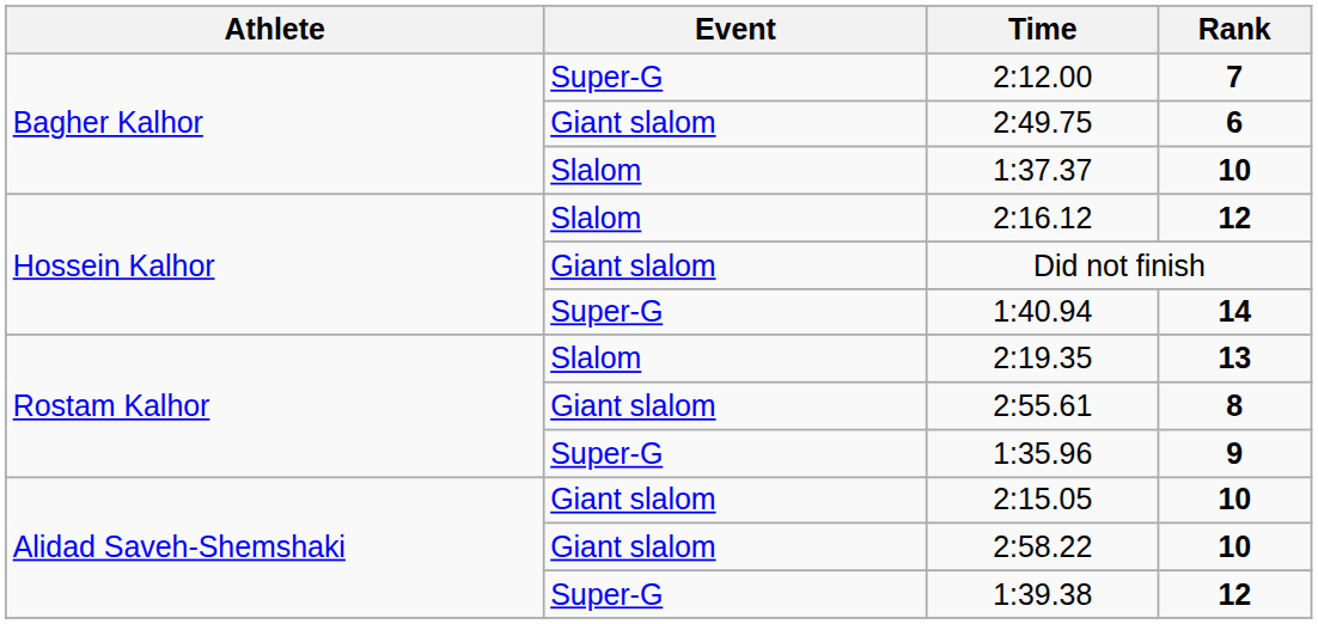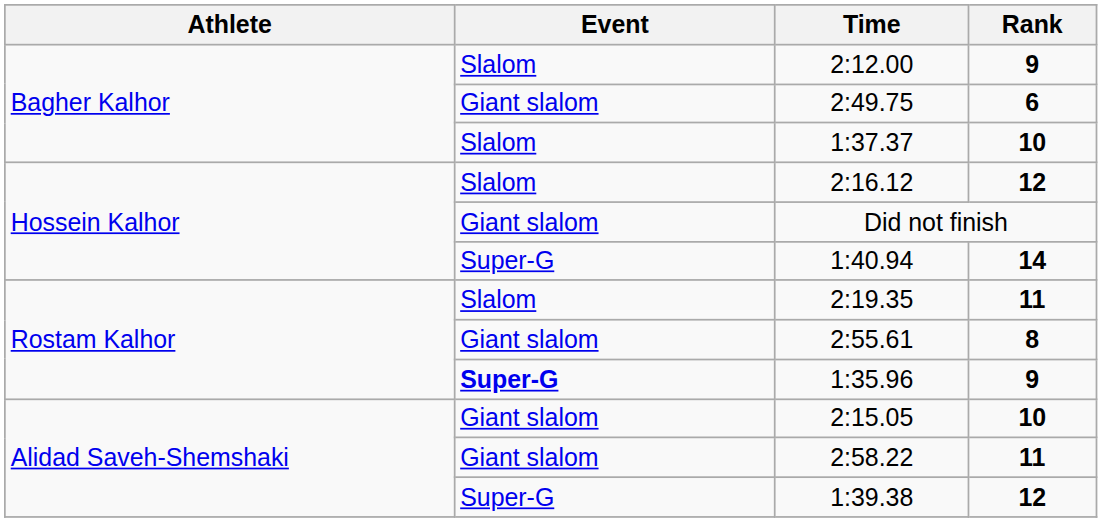2:12.00 | Event: Super-G -> Slalom
2:12.00 | Rank: 7 -> 9
2:19.35 | Rank: 13 -> 11
1:35.96 | Event: normal -> bold
2:58.22 | Rank: 10 -> 11
